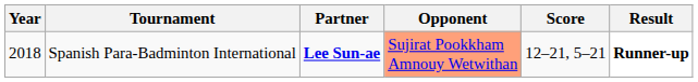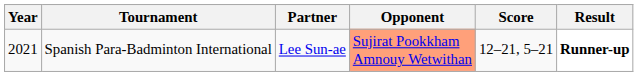Spanish Para-Badminton International | Year: 2018 -> 2021
Spanish Para-Badminton International | Partner: bold -> normal
